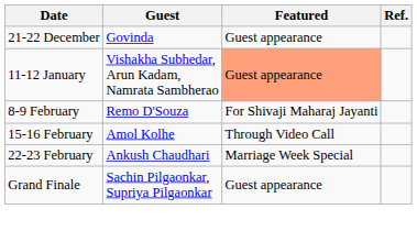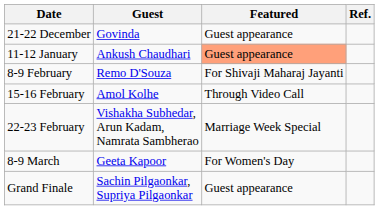11-12 January | Guest: Vishakha Subhedar, Arun Kadam, Namrata Sambherao -> Ankush Chaudhari
22-23 February | Guest: Ankush Chaudhari -> Vishakha Subhedar, Arun Kadam, Namrata Sambherao
+ row: 8-9 March | Geeta Kapoor | For Women's Day
